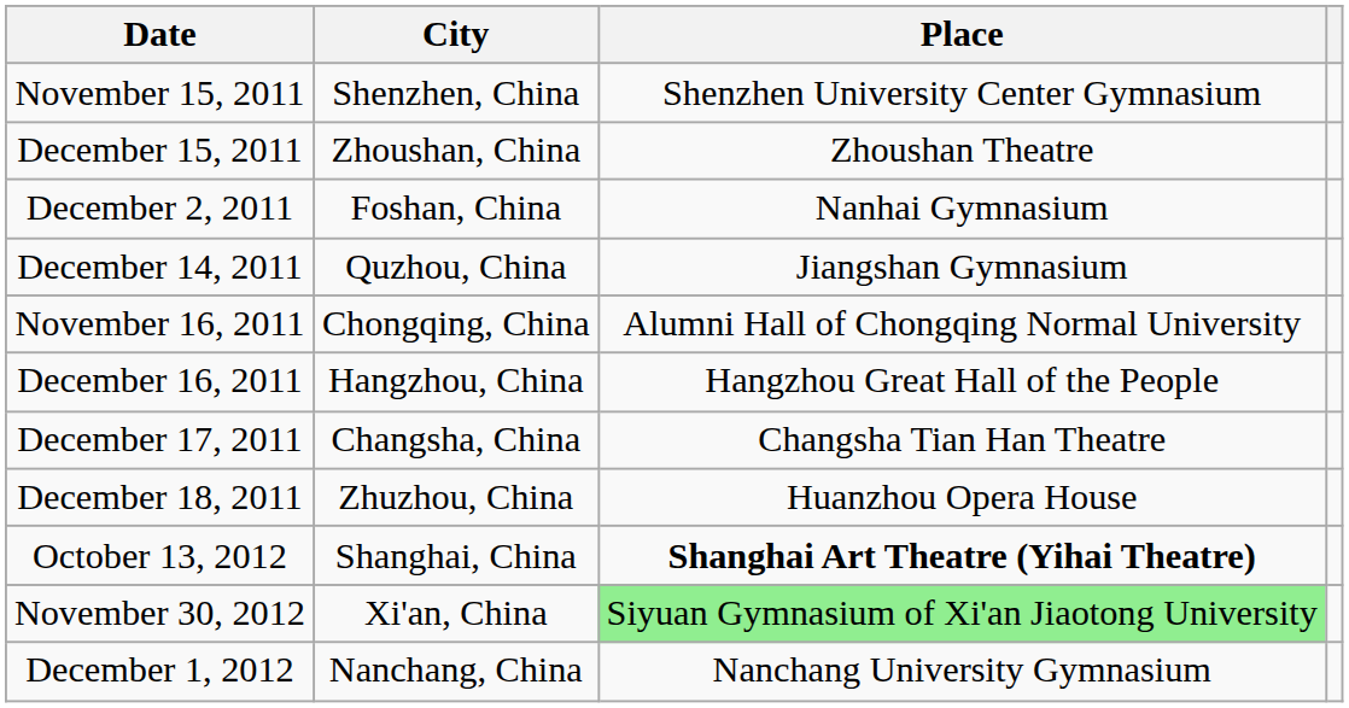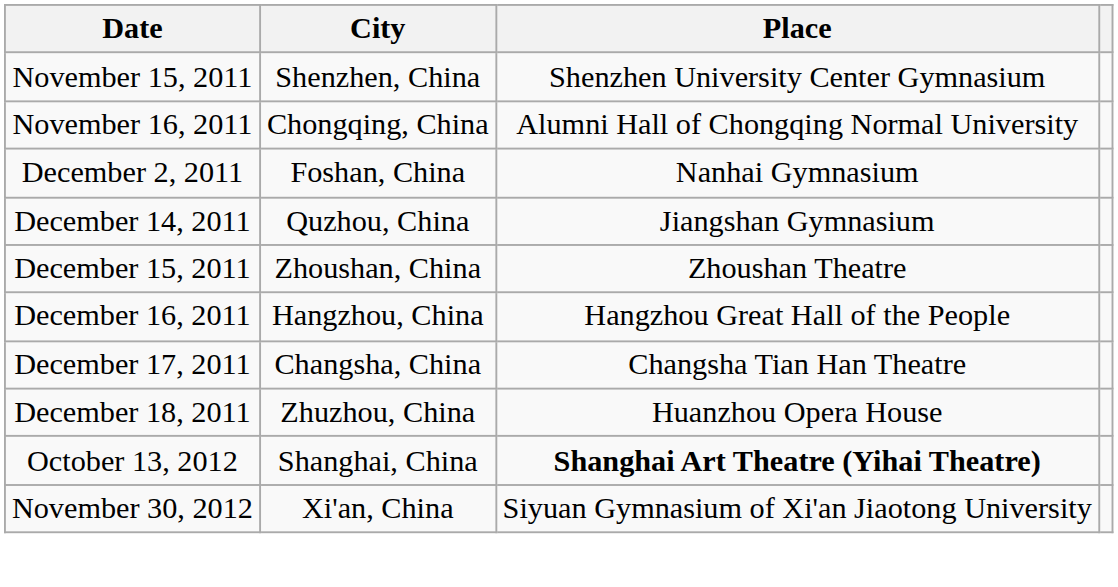rows swapped: November 16, 2011 <-> December 15, 2011
November 30, 2012 | Place: lightgreen background -> no background
- row: December 1, 2012 | Nanchang, China | Nanchang University Gymnasium
